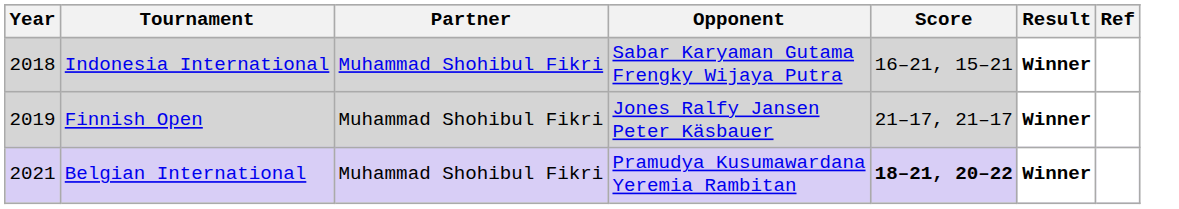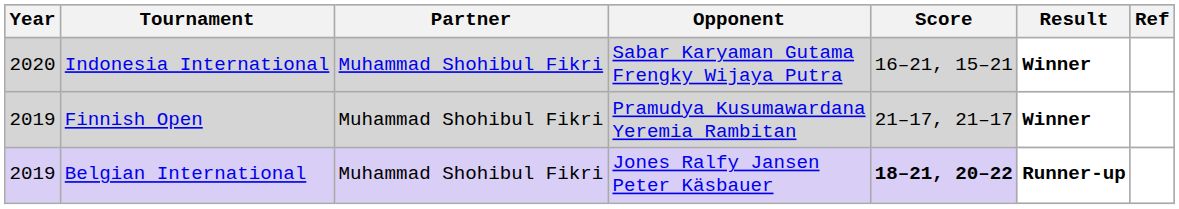Indonesia International | Year: 2018 -> 2020
Finnish Open | Opponent: Jones Ralfy Jansen Peter Käsbauer -> Pramudya Kusumawardana Yeremia Rambitan
Belgian International | Year: 2021 -> 2019
Belgian International | Opponent: Pramudya Kusumawardana Yeremia Rambitan -> Jones Ralfy Jansen Peter Käsbauer
Belgian International | Result: Winner -> Runner-up
